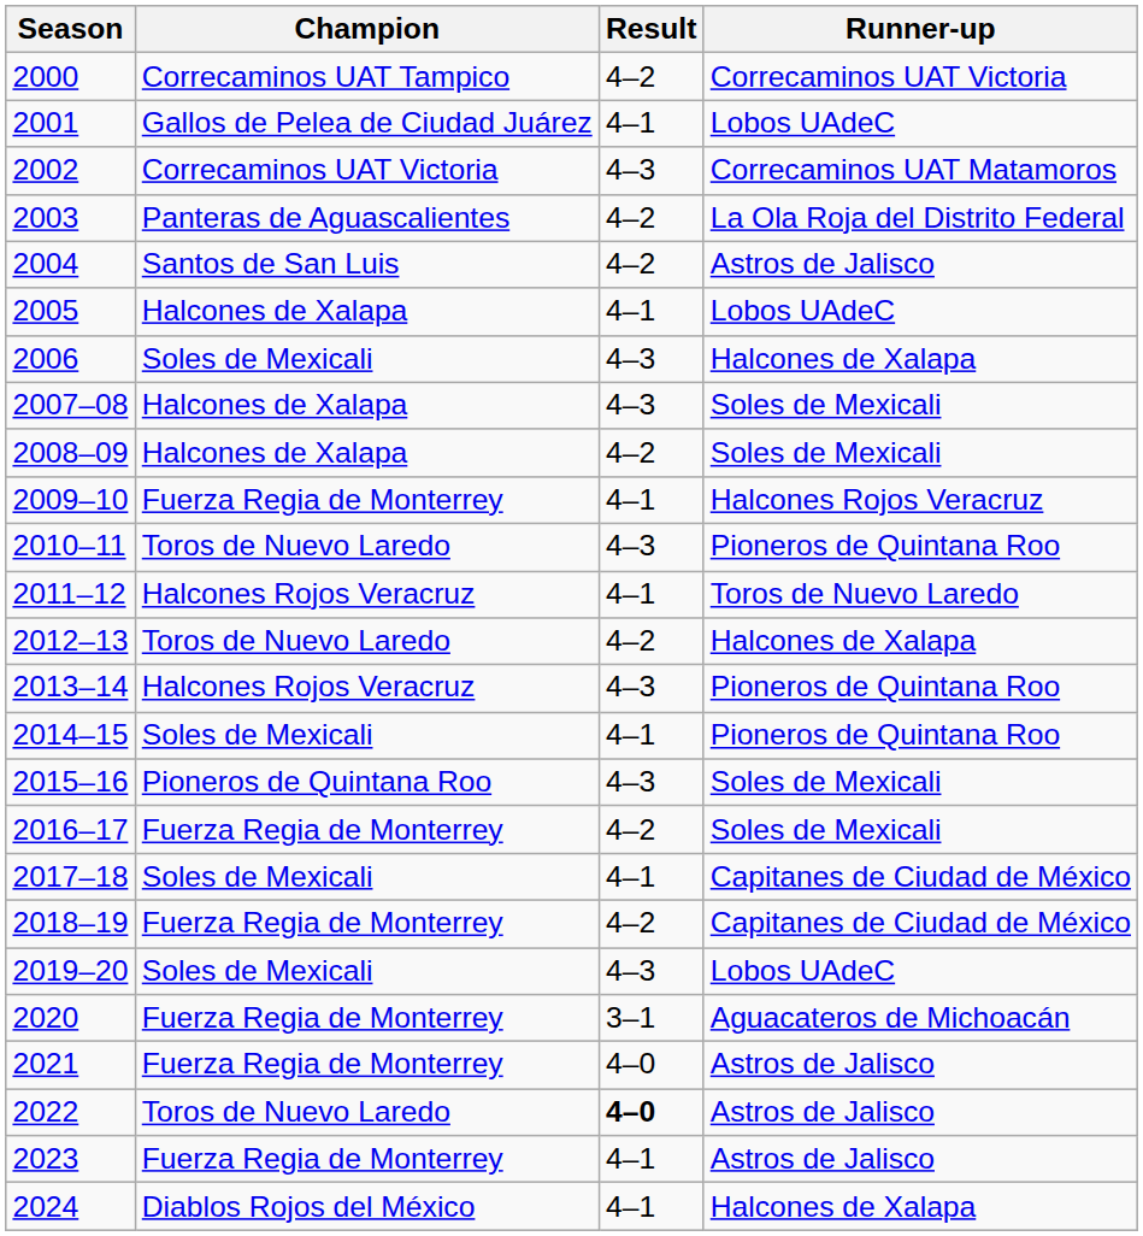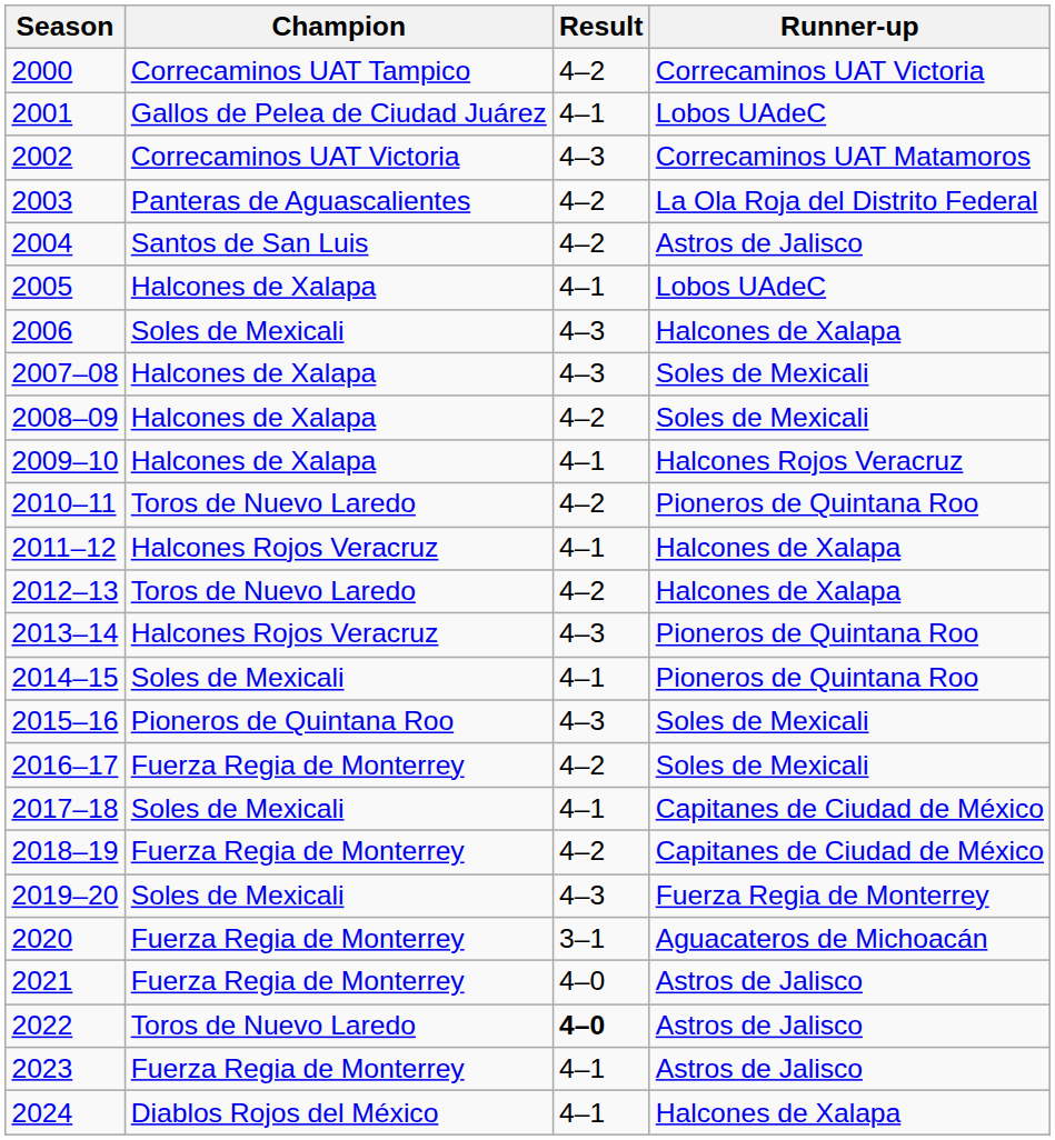2009–10 | Champion: Fuerza Regia de Monterrey -> Halcones de Xalapa
2010–11 | Result: 4–3 -> 4–2
2011–12 | Runner-up: Toros de Nuevo Laredo -> Halcones de Xalapa
2019–20 | Runner-up: Lobos UAdeC -> Fuerza Regia de Monterrey
